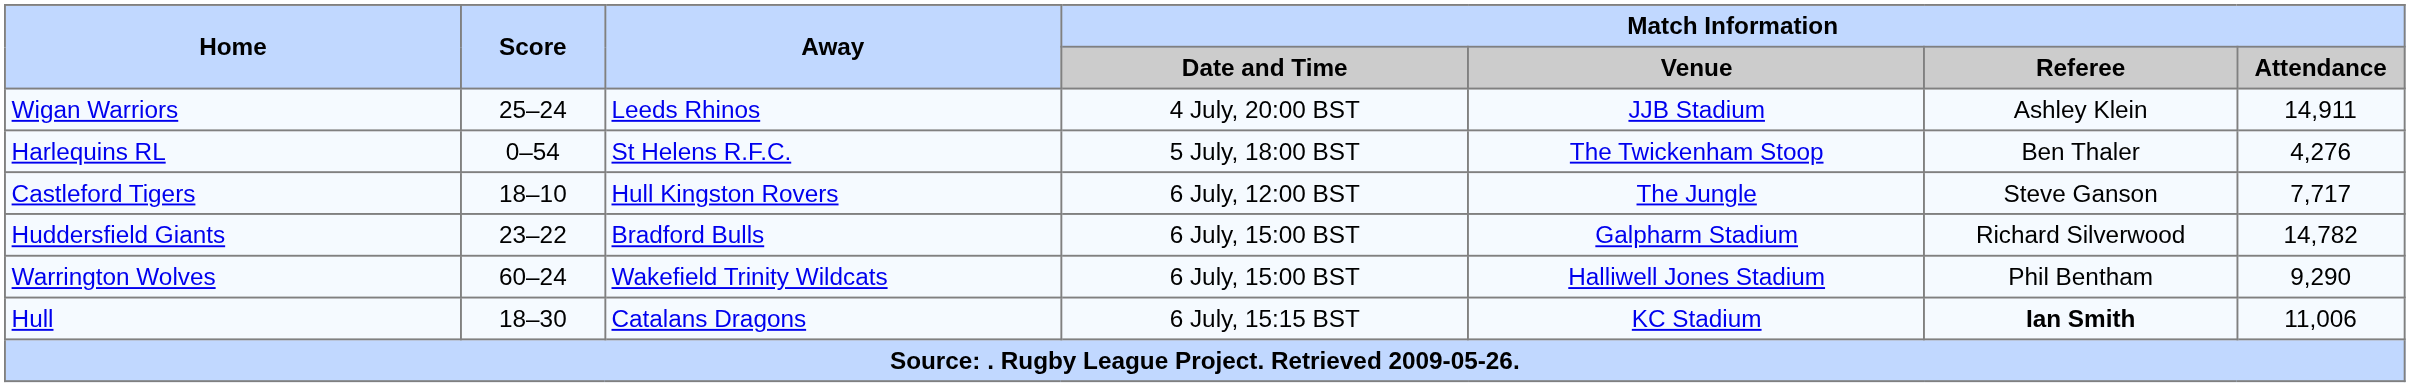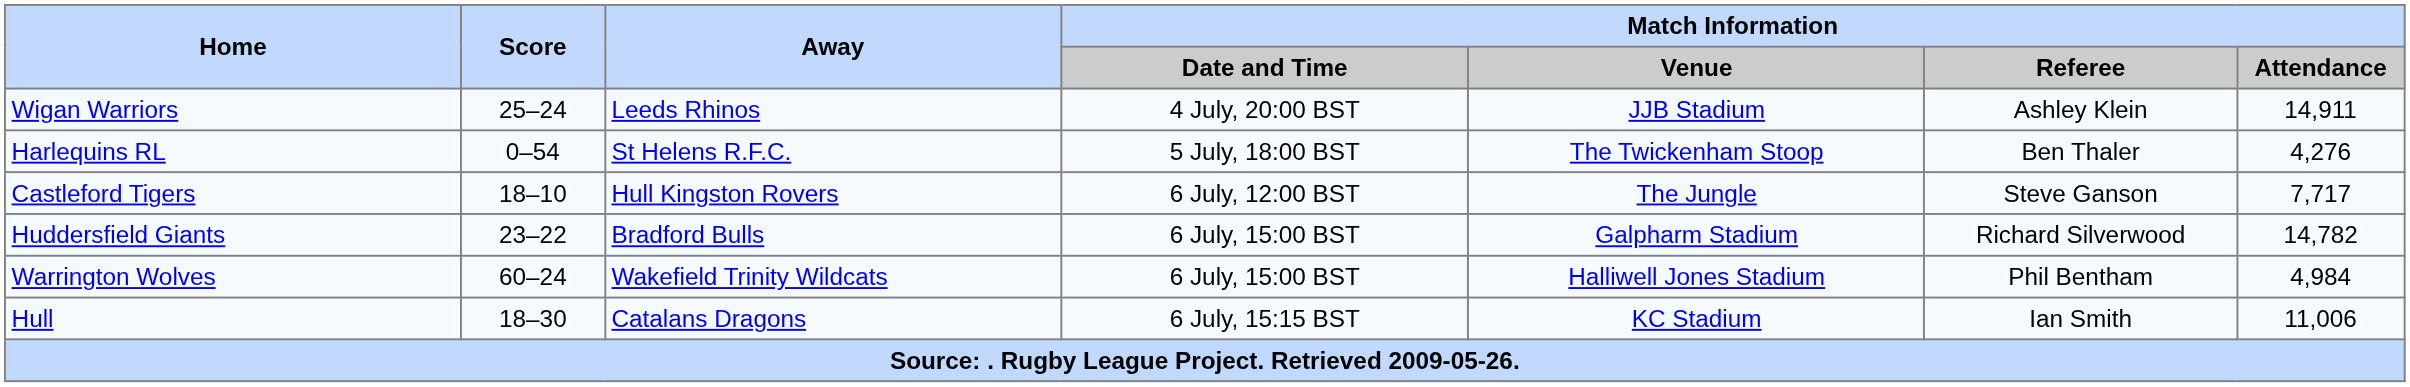Warrington Wolves | Match Information / Attendance: 9,290 -> 4,984
Hull | Match Information / Referee: bold -> normal
